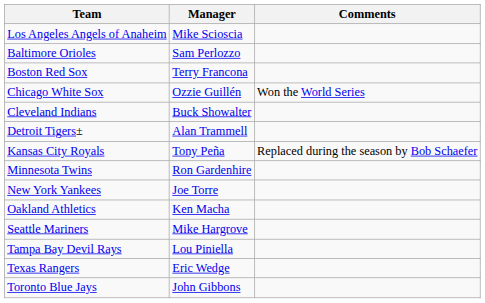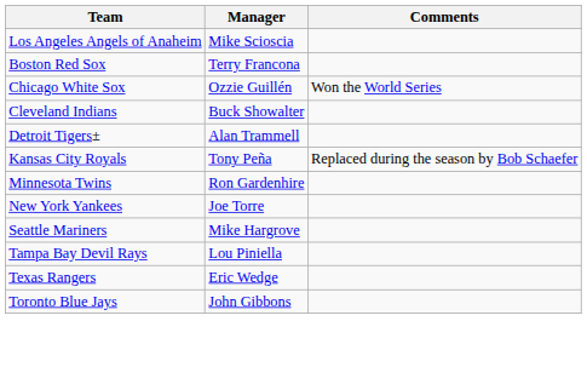- row: Baltimore Orioles | Sam Perlozzo
- row: Oakland Athletics | Ken Macha
